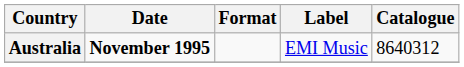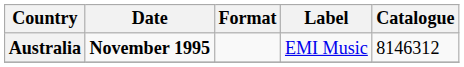Australia | Catalogue: 8640312 -> 8146312
